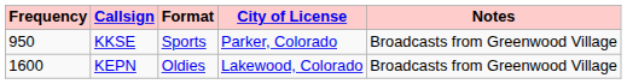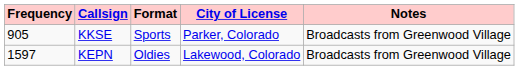KKSE | Frequency: 950 -> 905
KEPN | Frequency: 1600 -> 1597
